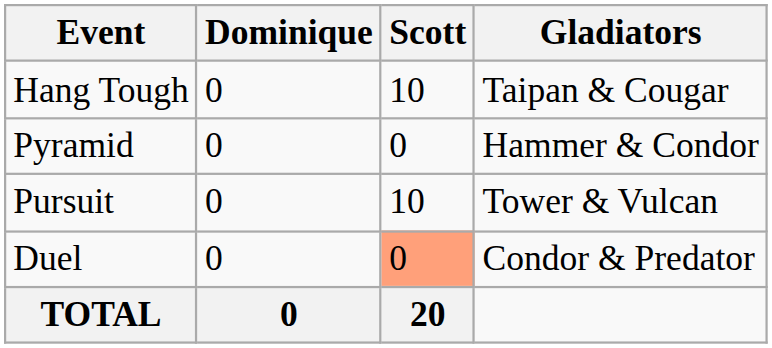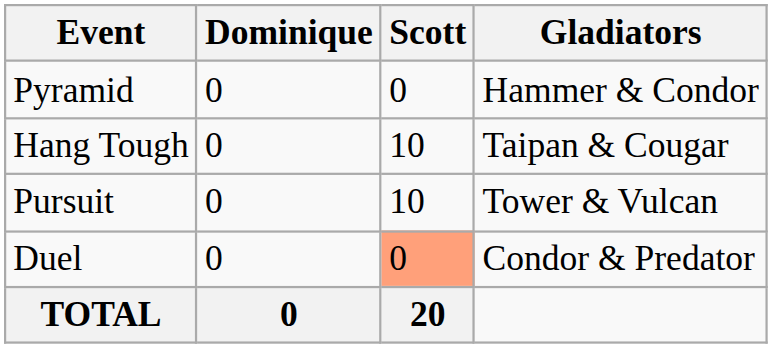rows swapped: Hang Tough <-> Pyramid
